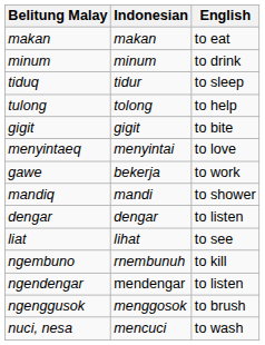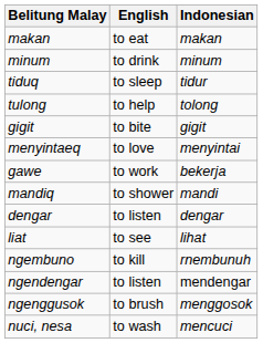columns swapped: Indonesian <-> English
